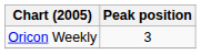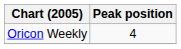Oricon Weekly | Peak position: 3 -> 4
